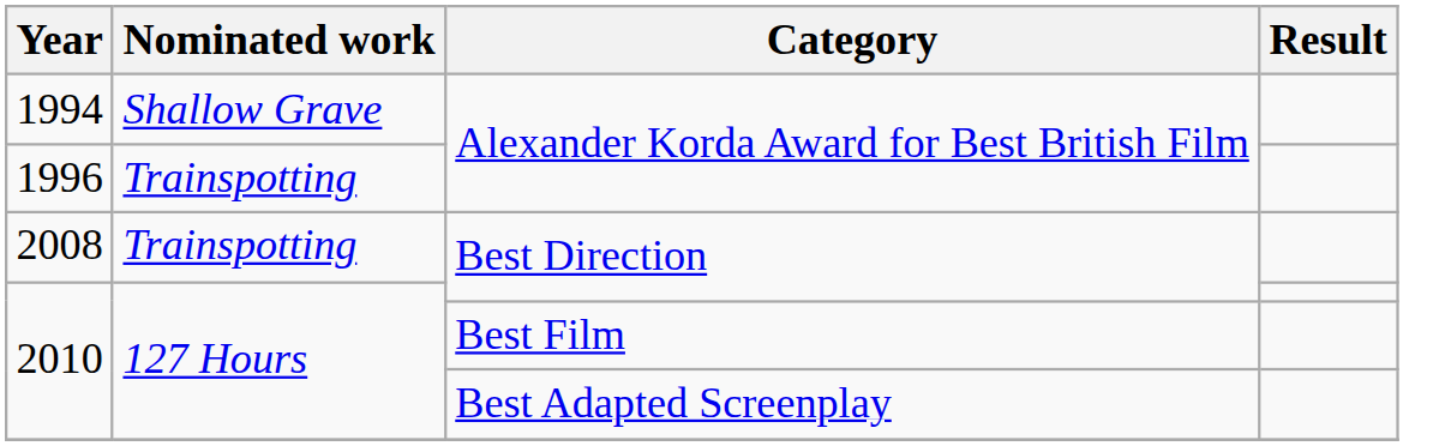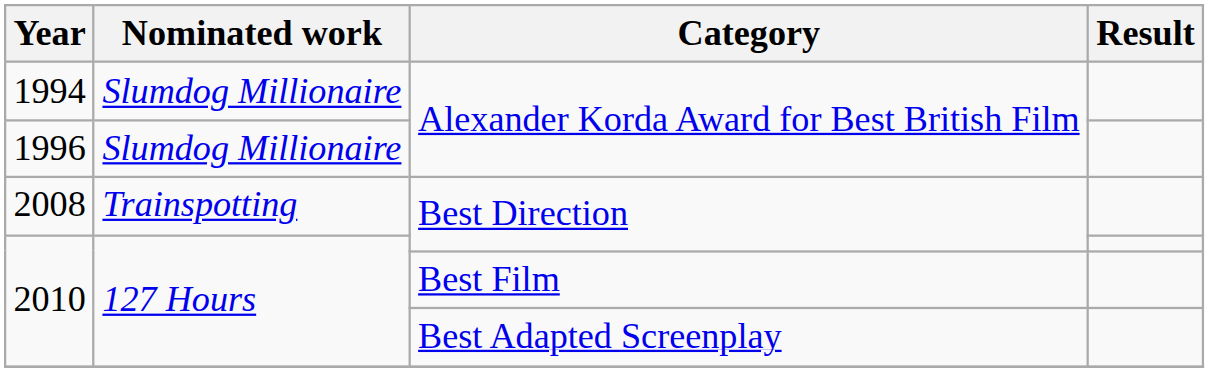1994 | Nominated work: Shallow Grave -> Slumdog Millionaire
1996 | Nominated work: Trainspotting -> Slumdog Millionaire
